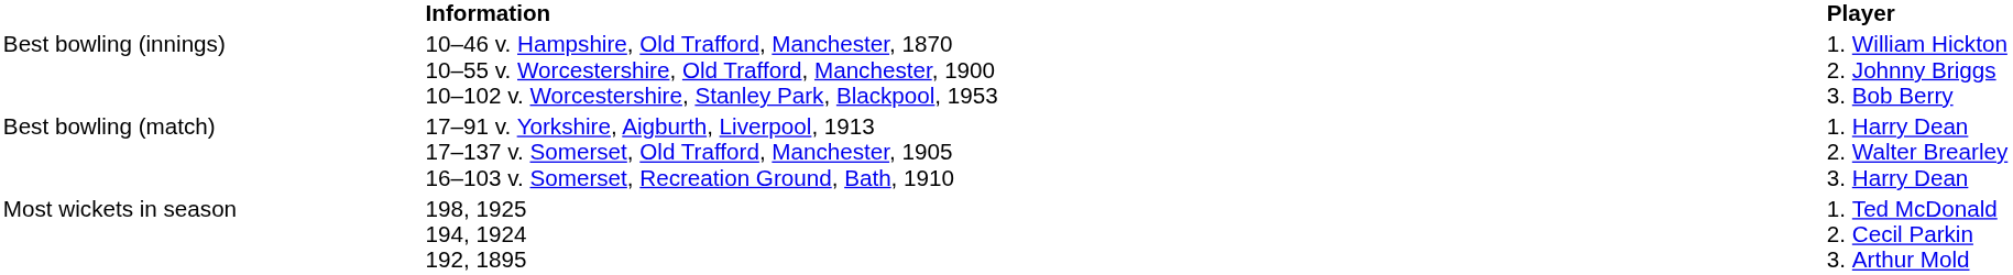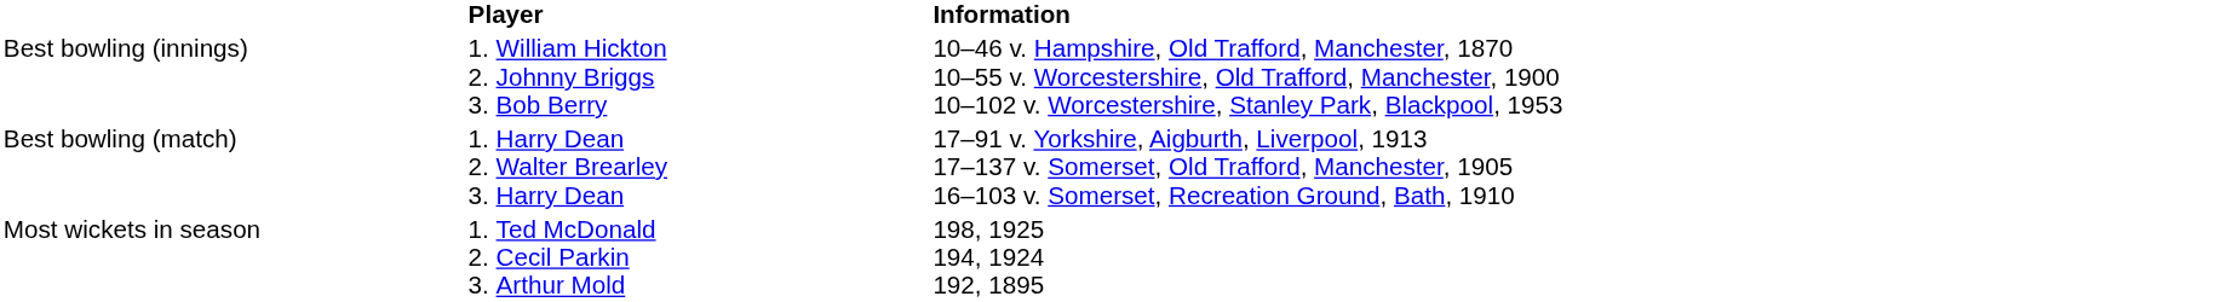columns swapped: Player <-> Information
